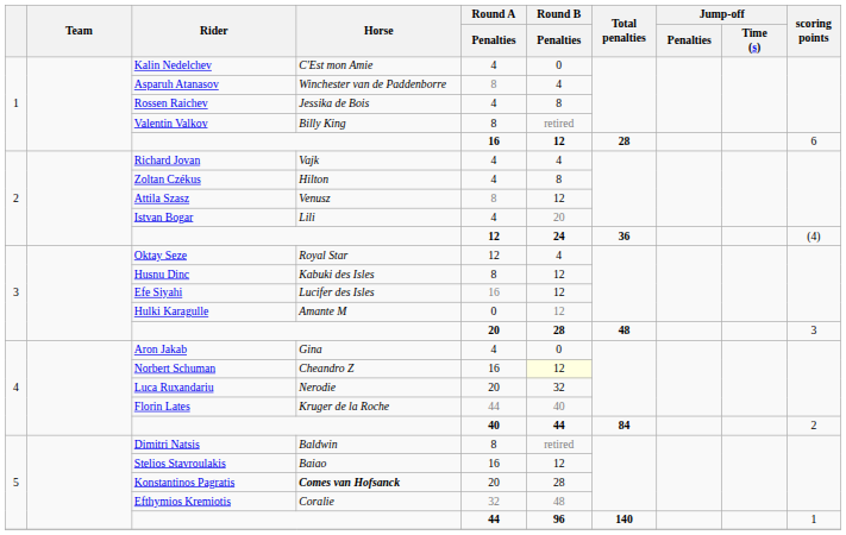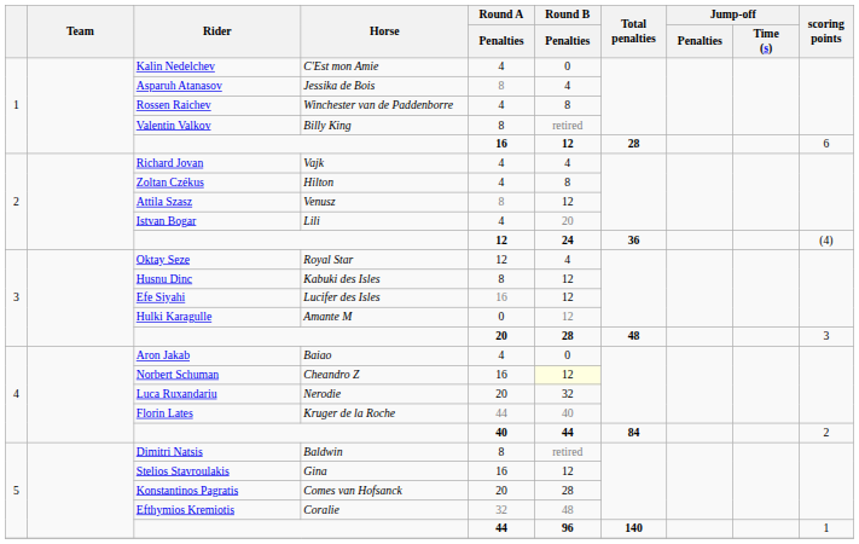Asparuh Atanasov | Horse: Winchester van de Paddenborre -> Jessika de Bois
Rossen Raichev | Horse: Jessika de Bois -> Winchester van de Paddenborre
Aron Jakab | Horse: Gina -> Baiao
Stelios Stavroulakis | Horse: Baiao -> Gina
Konstantinos Pagratis | Horse: bold -> normal
